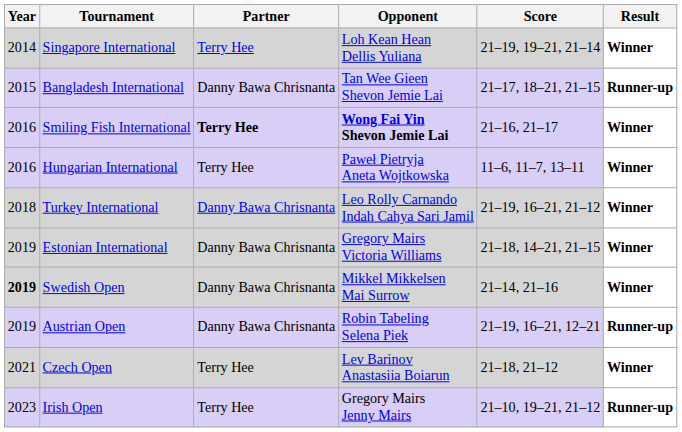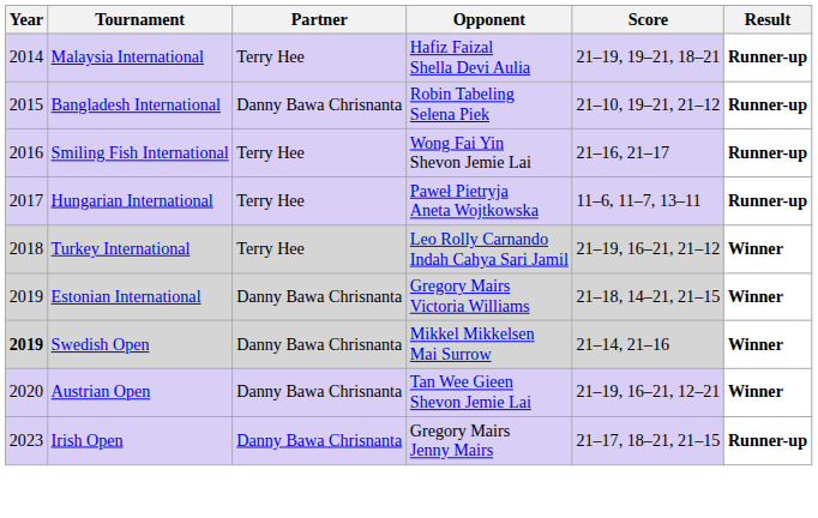- row: 2014 | Singapore International | Terry Hee | Loh Kean Hean Dellis Yuliana | 21–19, 19–21, 21–14 | Winner
+ row: 2014 | Malaysia International | Terry Hee | Hafiz Faizal Shella Devi Aulia | 21–19, 19–21, 18–21 | Runner-up
Bangladesh International | Opponent: Tan Wee Gieen Shevon Jemie Lai -> Robin Tabeling Selena Piek
Bangladesh International | Score: 21–17, 18–21, 21–15 -> 21–10, 19–21, 21–12
Smiling Fish International | Partner: bold -> normal
Smiling Fish International | Opponent: bold -> normal
Smiling Fish International | Result: Winner -> Runner-up
Hungarian International | Year: 2016 -> 2017
Hungarian International | Result: Winner -> Runner-up
Turkey International | Partner: Danny Bawa Chrisnanta -> Terry Hee
Austrian Open | Year: 2019 -> 2020
Austrian Open | Opponent: Robin Tabeling Selena Piek -> Tan Wee Gieen Shevon Jemie Lai
Austrian Open | Result: Runner-up -> Winner
- row: 2021 | Czech Open | Terry Hee | Lev Barinov Anastasiia Boiarun | 21–18, 21–12 | Winner
Irish Open | Partner: Terry Hee -> Danny Bawa Chrisnanta
Irish Open | Score: 21–10, 19–21, 21–12 -> 21–17, 18–21, 21–15
